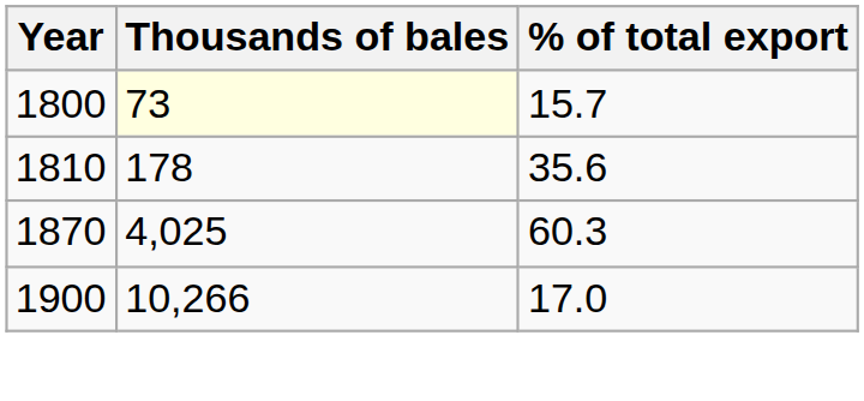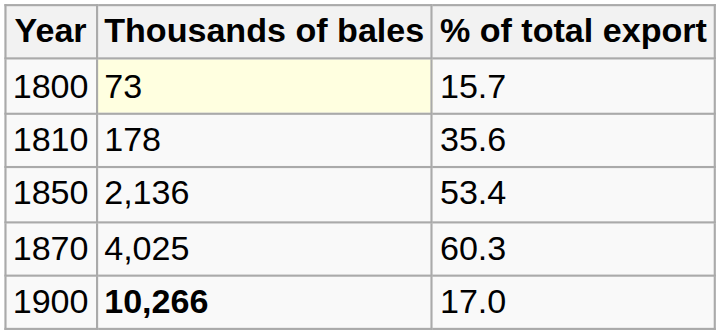+ row: 1850 | 2,136 | 53.4
1900 | Thousands of bales: normal -> bold
